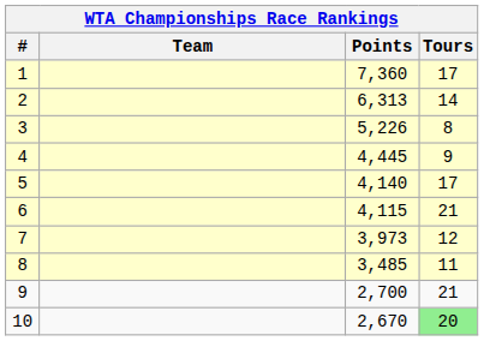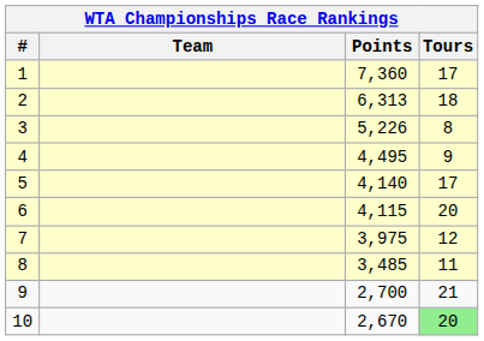2 | Tours: 14 -> 18
4 | Points: 4,445 -> 4,495
6 | Tours: 21 -> 20
7 | Points: 3,973 -> 3,975
